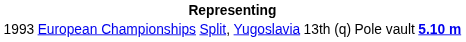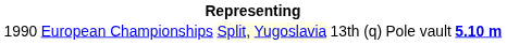European Championships | column 1: 1993 -> 1990
European Championships | column 3: no background -> lightyellow background
